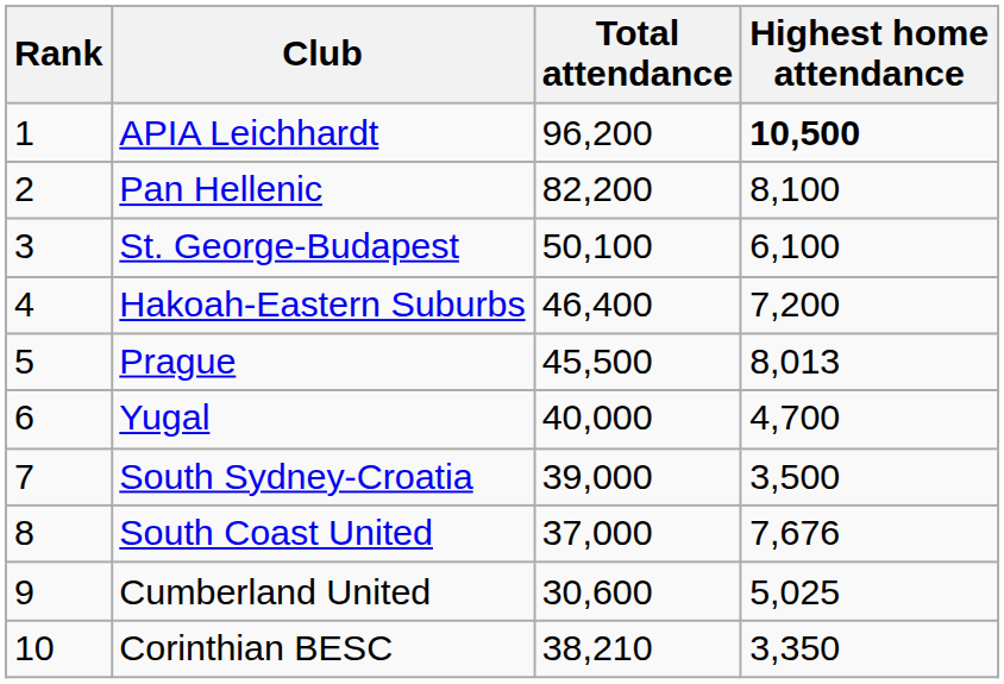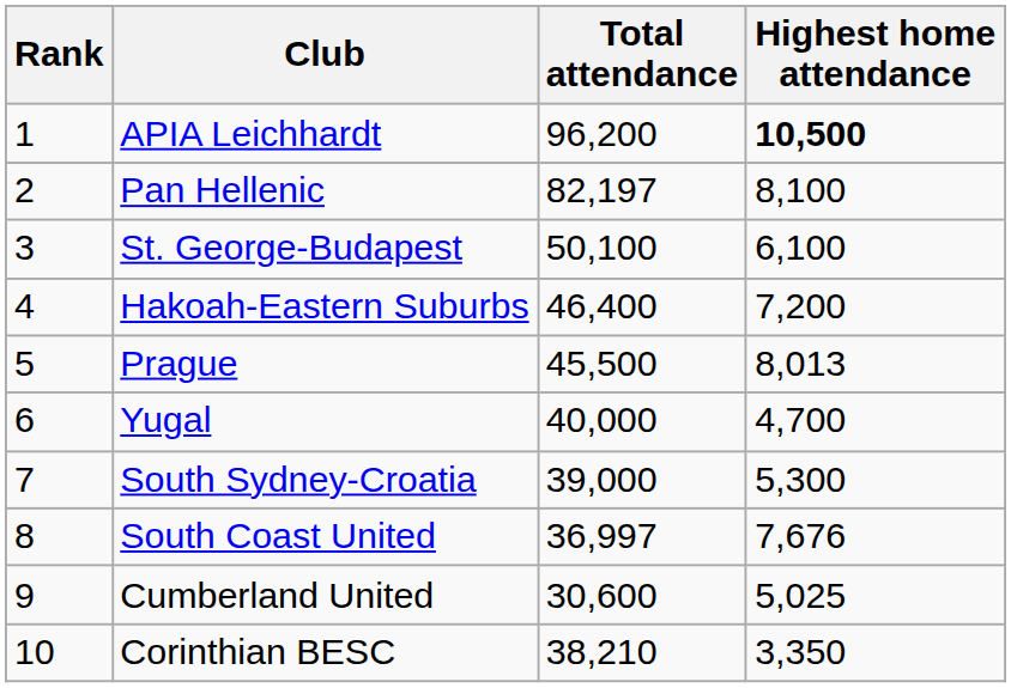Pan Hellenic | Total attendance: 82,200 -> 82,197
South Sydney-Croatia | Highest home attendance: 3,500 -> 5,300
South Coast United | Total attendance: 37,000 -> 36,997
